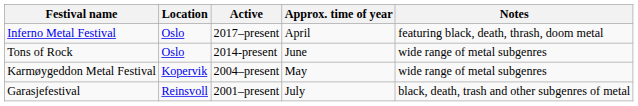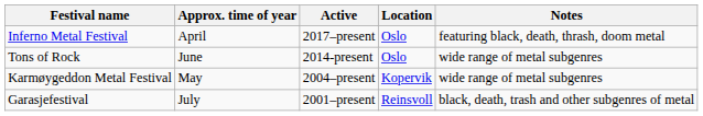columns swapped: Location <-> Approx. time of year
